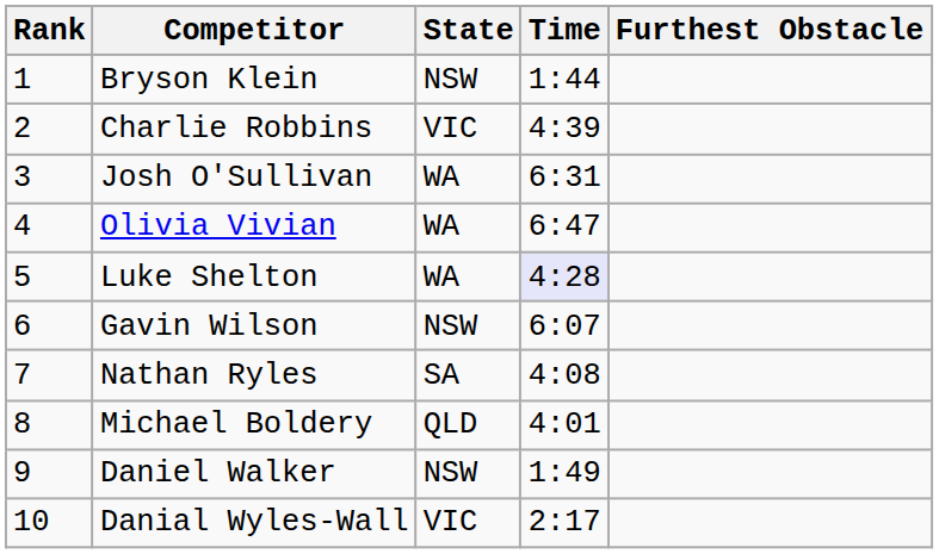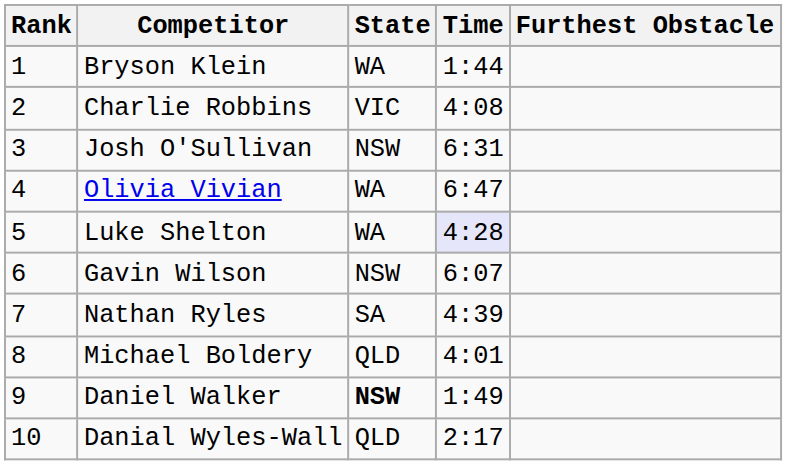Bryson Klein | State: NSW -> WA
Charlie Robbins | Time: 4:39 -> 4:08
Josh O'Sullivan | State: WA -> NSW
Nathan Ryles | Time: 4:08 -> 4:39
Daniel Walker | State: normal -> bold
Danial Wyles-Wall | State: VIC -> QLD
